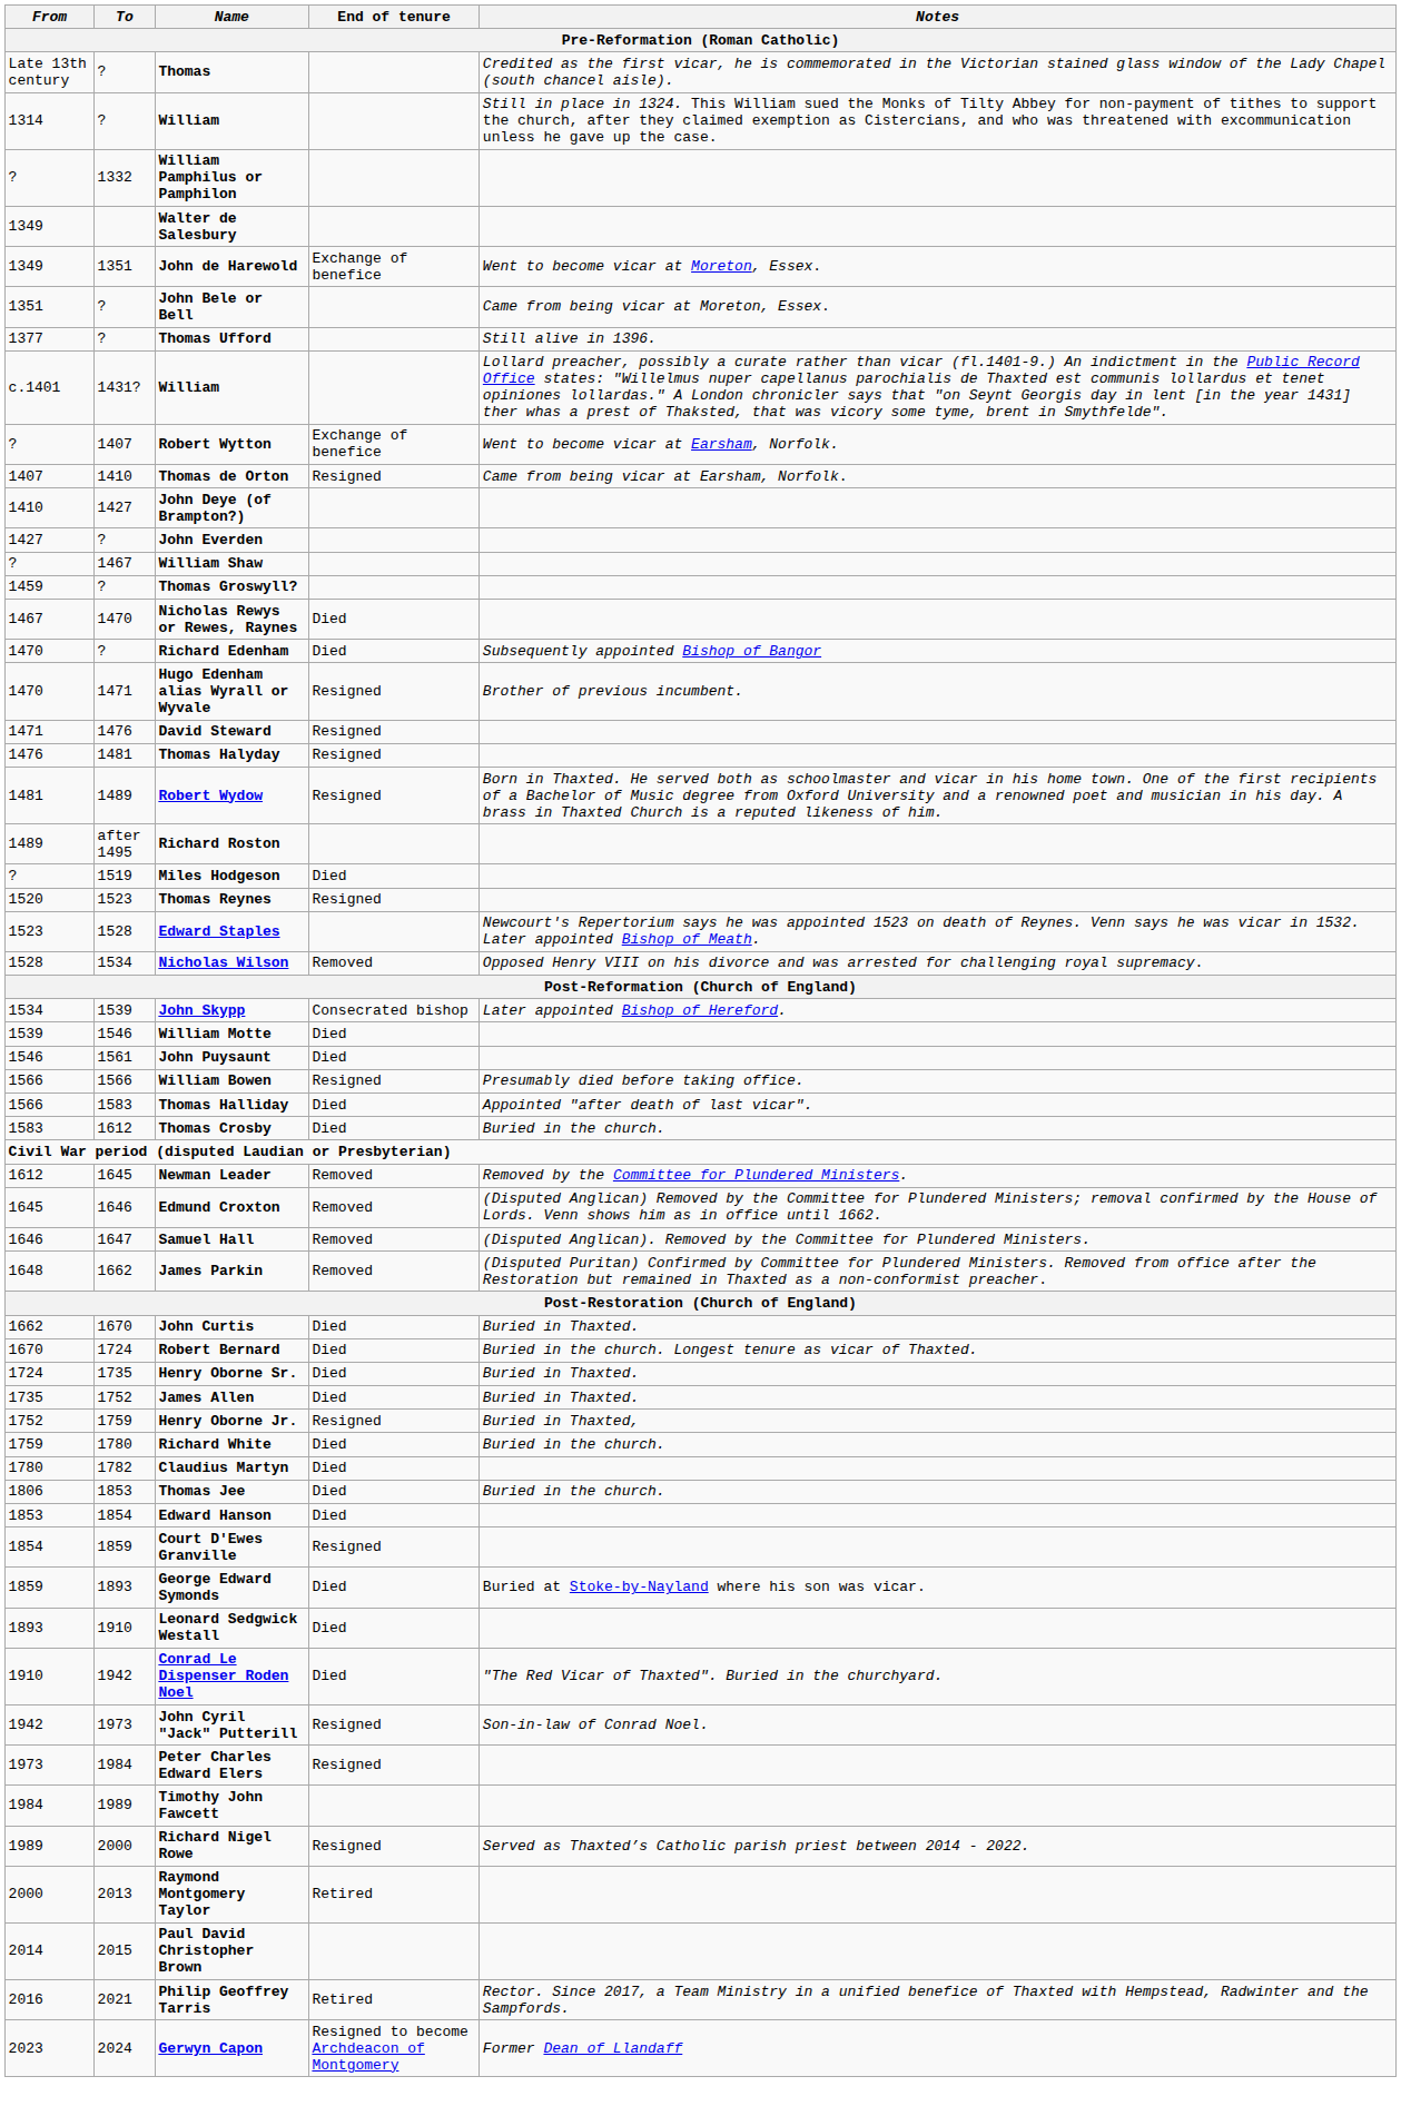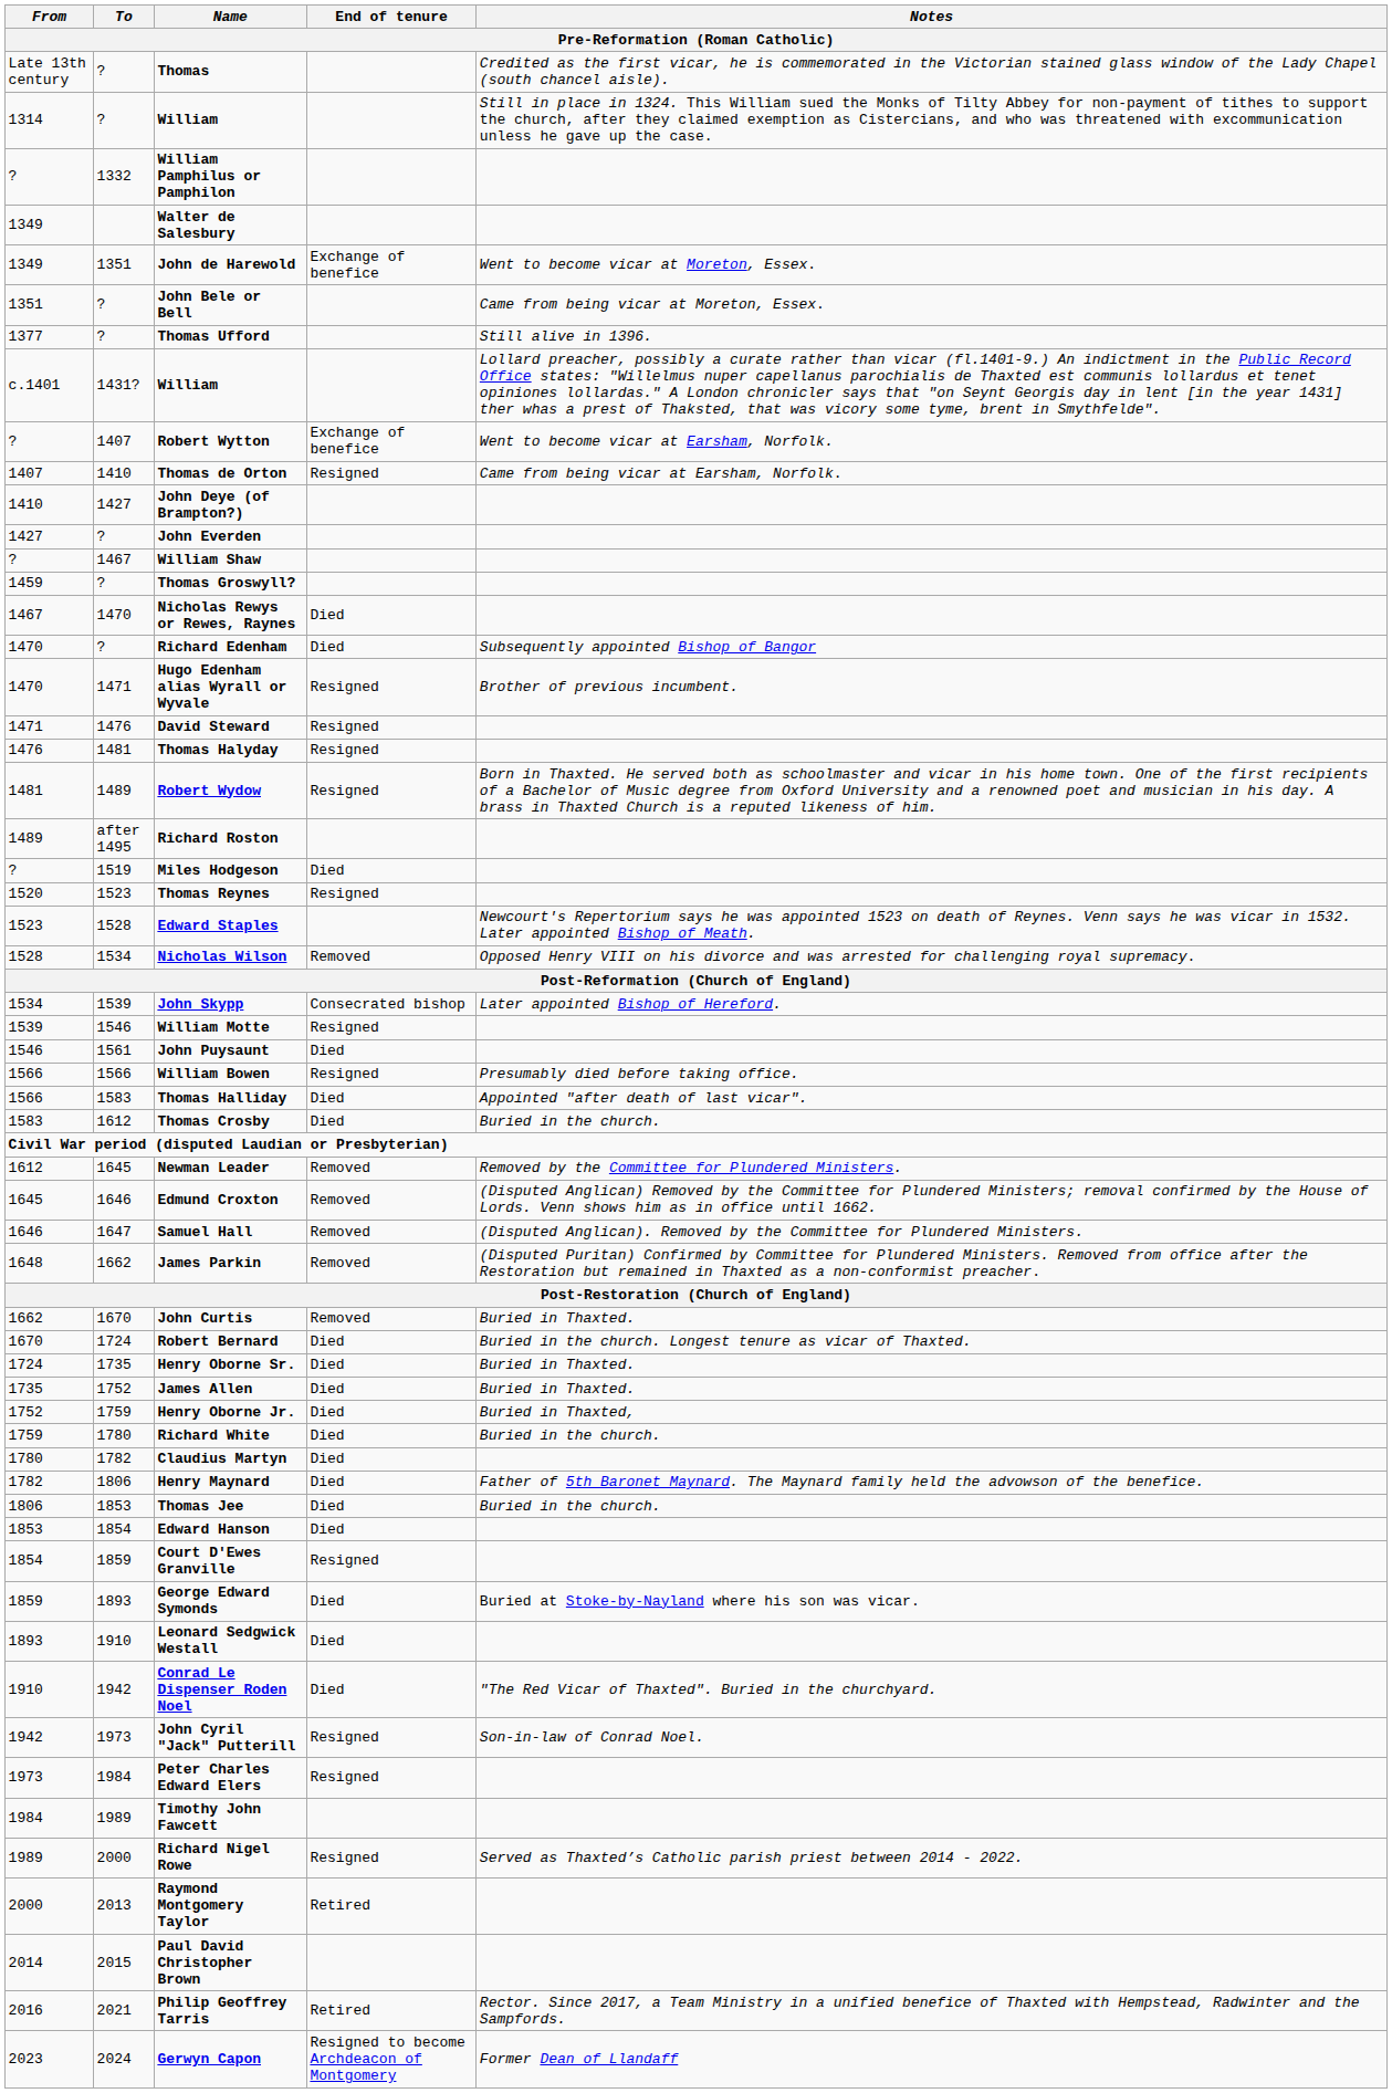William Motte | End of tenure: Died -> Resigned
John Curtis | End of tenure: Died -> Removed
Henry Oborne Jr. | End of tenure: Resigned -> Died
+ row: 1782 | 1806 | Henry Maynard | Died | Father of 5th Baronet Maynard. The Maynard family held the advowson of the benefice.
